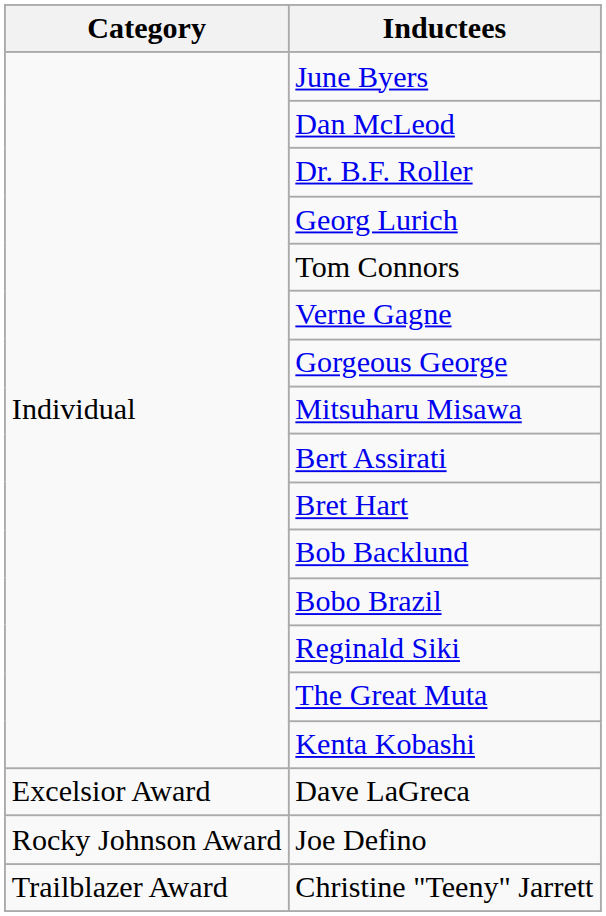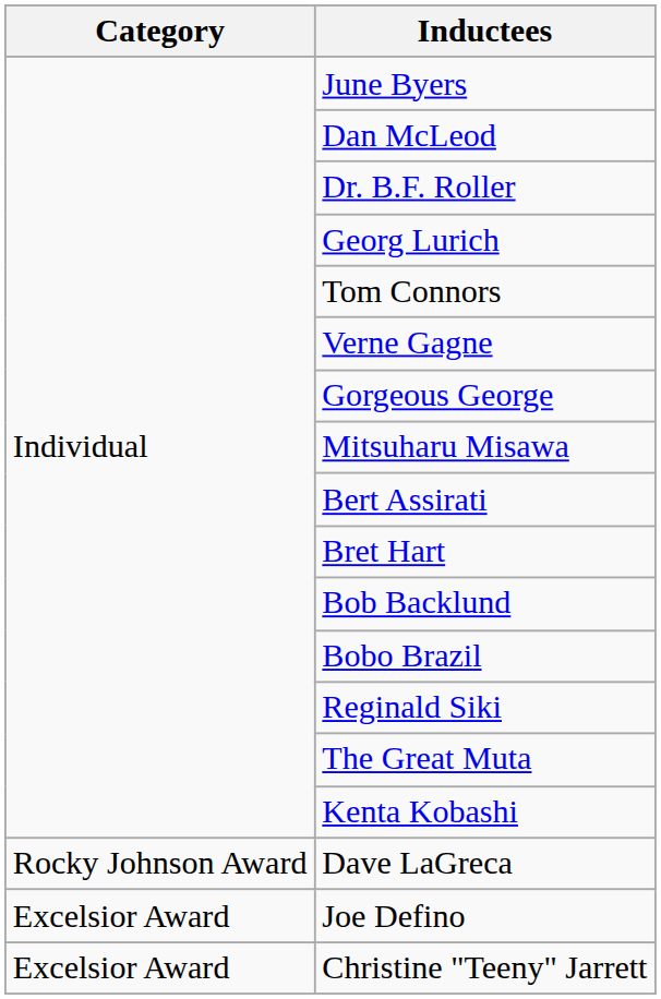Dave LaGreca | Category: Excelsior Award -> Rocky Johnson Award
Joe Defino | Category: Rocky Johnson Award -> Excelsior Award
Christine "Teeny" Jarrett | Category: Trailblazer Award -> Excelsior Award
